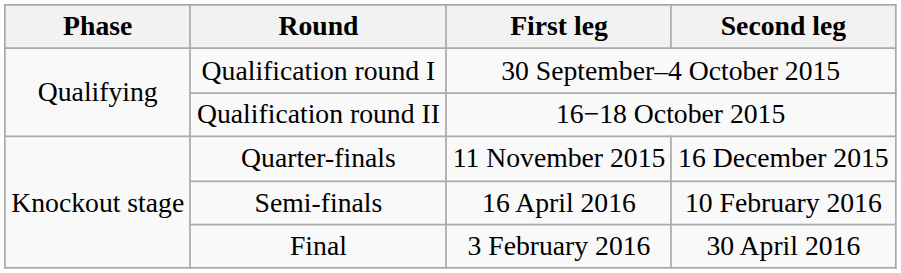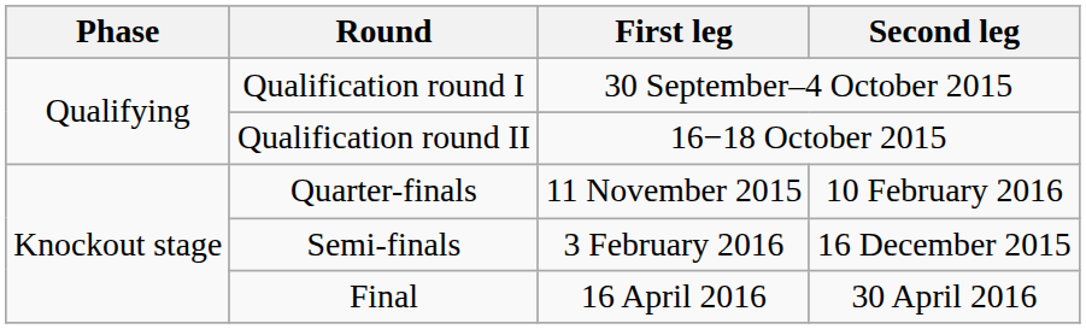Quarter-finals | Second leg: 16 December 2015 -> 10 February 2016
Semi-finals | First leg: 16 April 2016 -> 3 February 2016
Semi-finals | Second leg: 10 February 2016 -> 16 December 2015
Final | First leg: 3 February 2016 -> 16 April 2016
